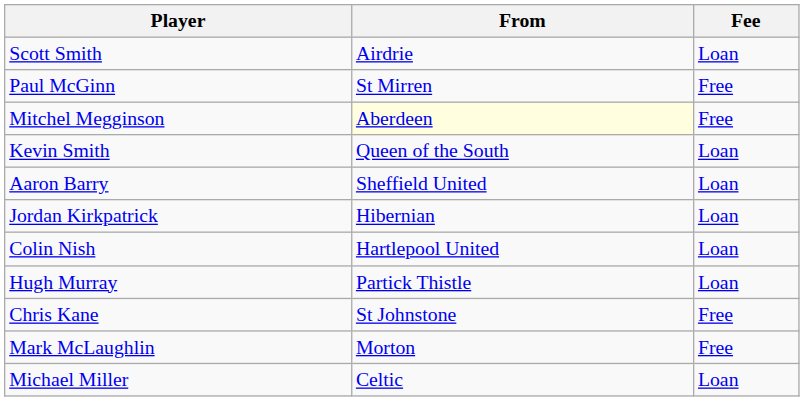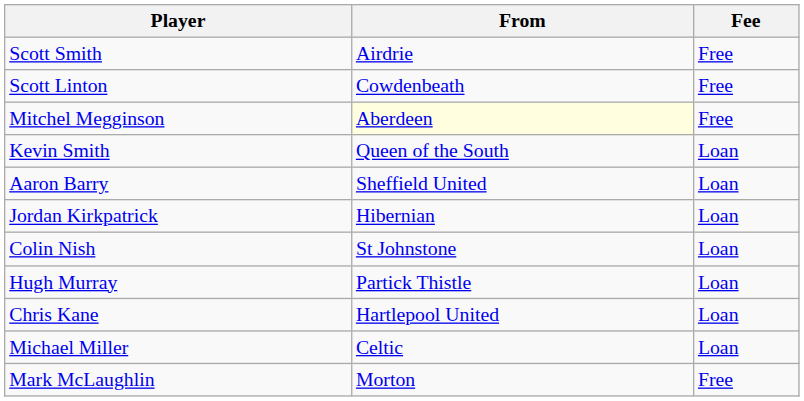Scott Smith | Fee: Loan -> Free
- row: Paul McGinn | St Mirren | Free
+ row: Scott Linton | Cowdenbeath | Free
Colin Nish | From: Hartlepool United -> St Johnstone
Chris Kane | From: St Johnstone -> Hartlepool United
Chris Kane | Fee: Free -> Loan
rows swapped: Mark McLaughlin <-> Michael Miller
